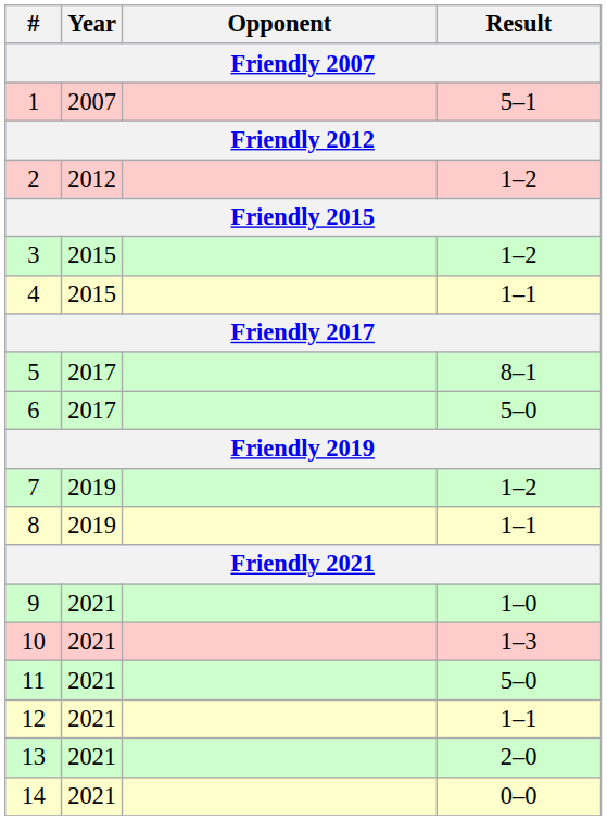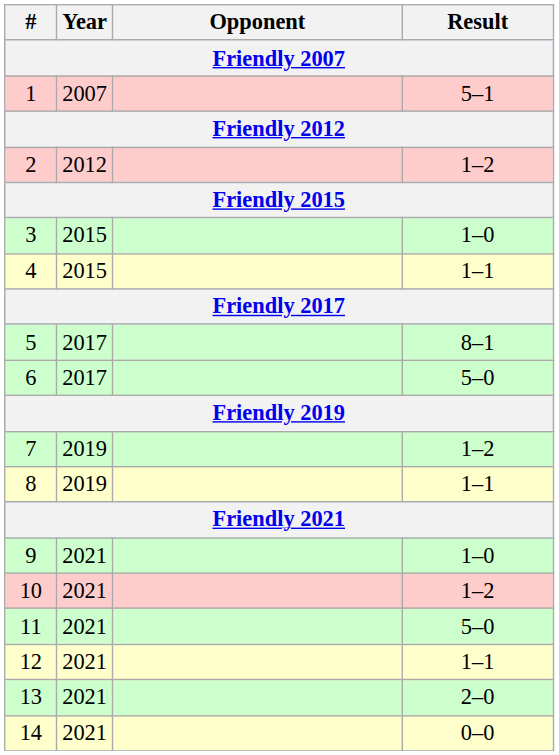3 | Result: 1–2 -> 1–0
10 | Result: 1–3 -> 1–2
